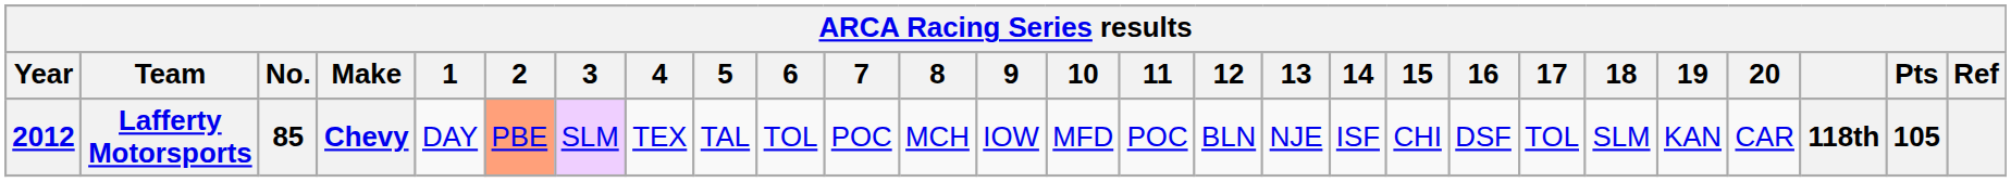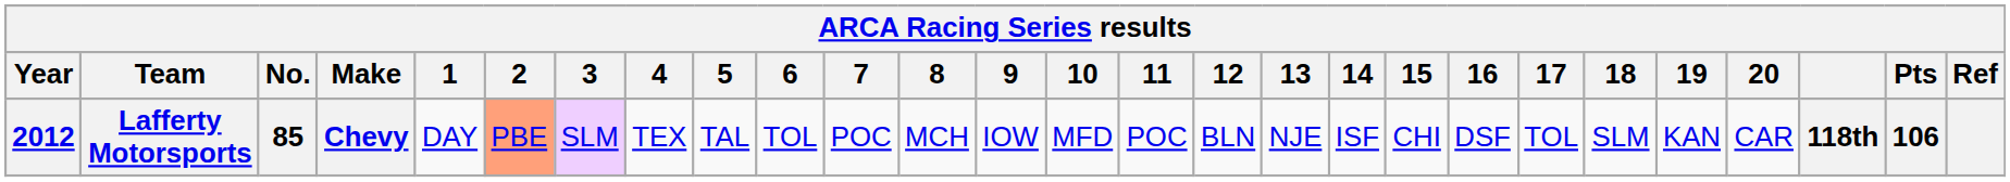Lafferty Motorsports | Pts: 105 -> 106
